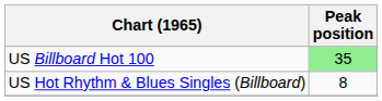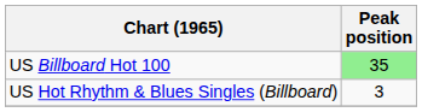US Hot Rhythm & Blues Singles (Billboard) | Peak position: 8 -> 3
